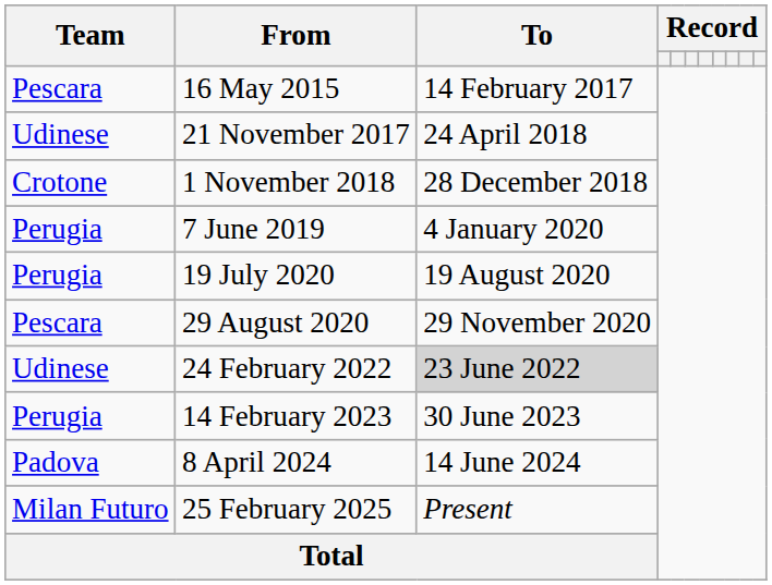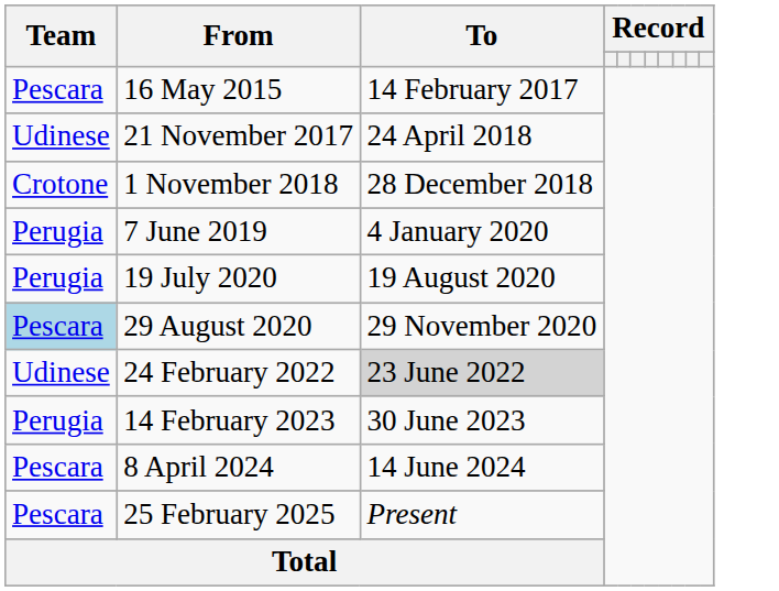29 August 2020 | Team: no background -> lightblue background
8 April 2024 | Team: Padova -> Pescara
25 February 2025 | Team: Milan Futuro -> Pescara
